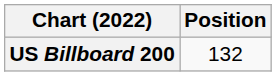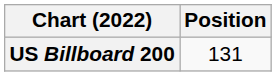US Billboard 200 | Position: 132 -> 131
